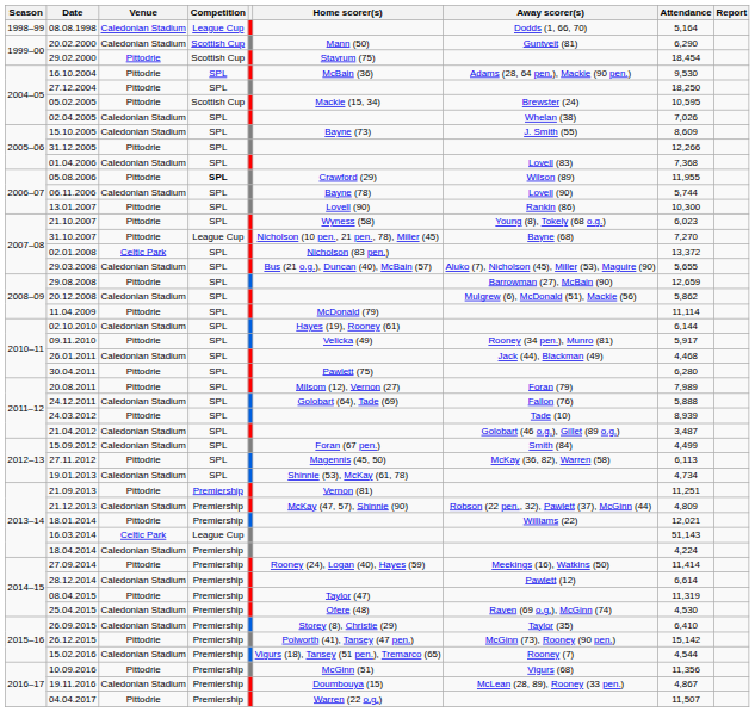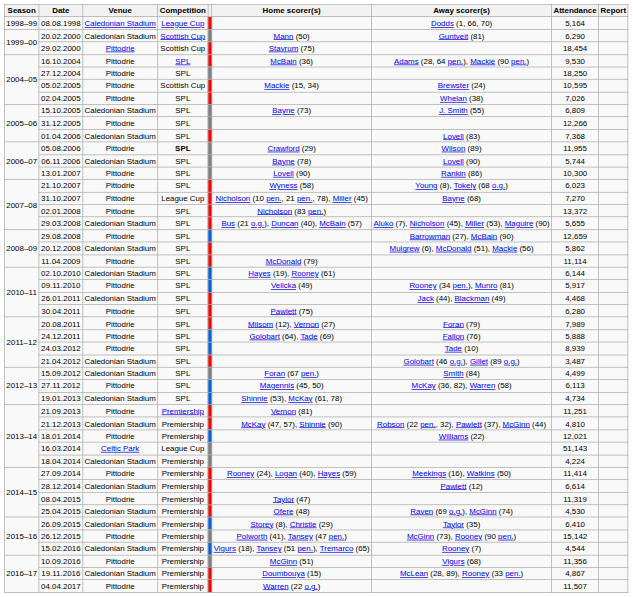02.04.2005 | Venue: Caledonian Stadium -> Pittodrie
15.10.2005 | Attendance: 8,609 -> 6,809
02.01.2008 | Venue: Celtic Park -> Pittodrie
24.12.2011 | Venue: Caledonian Stadium -> Pittodrie
21.12.2013 | Attendance: 4,809 -> 4,810
